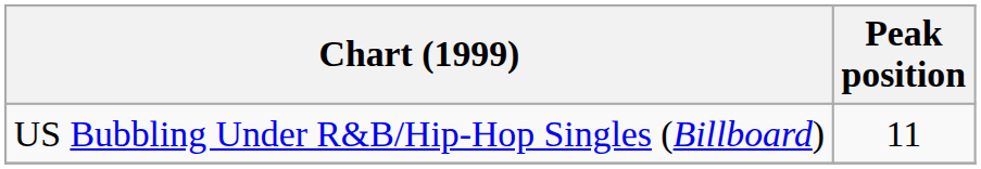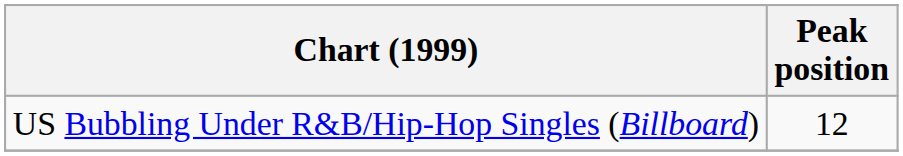US Bubbling Under R&B/Hip-Hop Singles (Billboard) | Peak position: 11 -> 12
